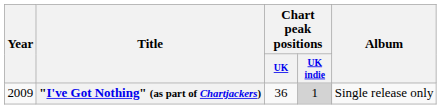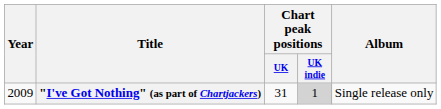"I've Got Nothing" (as part of Chartjackers) | Chart peak positions / UK: 36 -> 31
